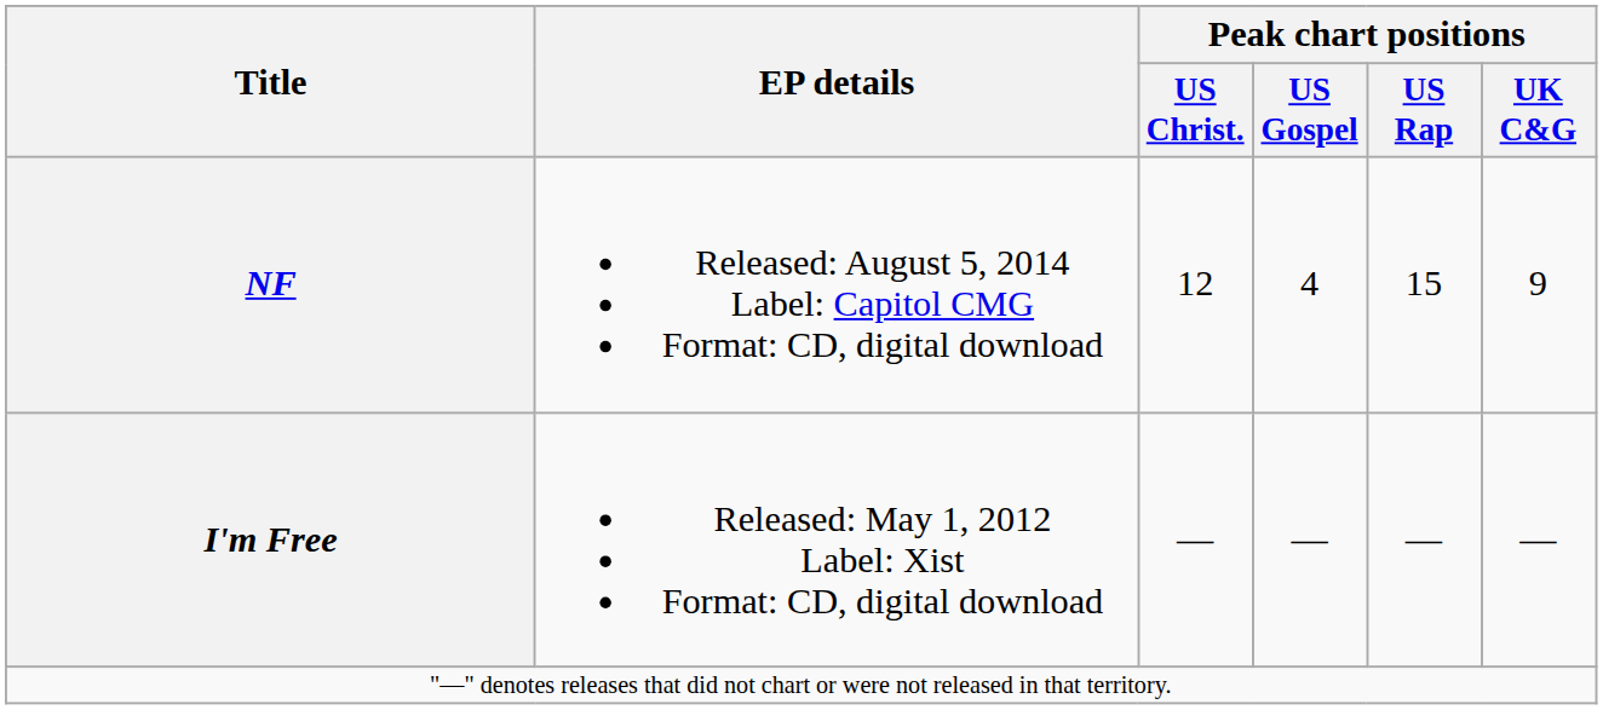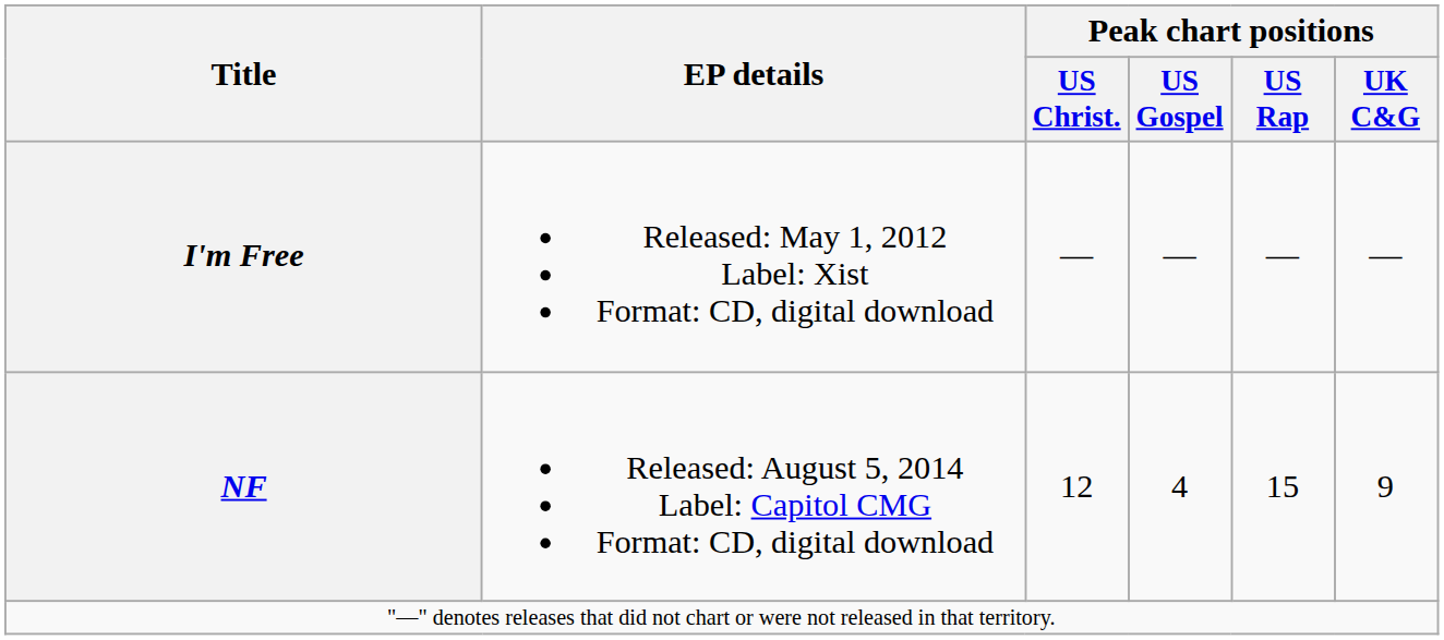rows swapped: I'm Free <-> NF
